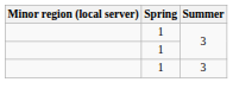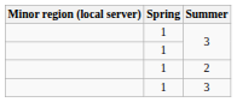+ row: 1 | 2
